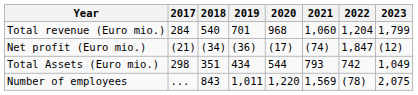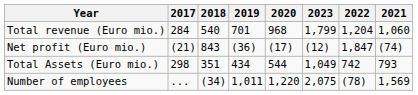columns swapped: 2021 <-> 2023
Net profit (Euro mio.) | 2018: (34) -> 843
Number of employees | 2018: 843 -> (34)
